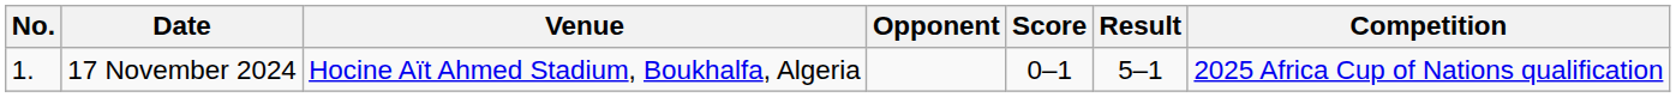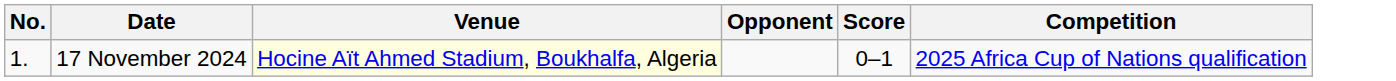- column: Result | 5–1
17 November 2024 | Venue: no background -> lightyellow background
